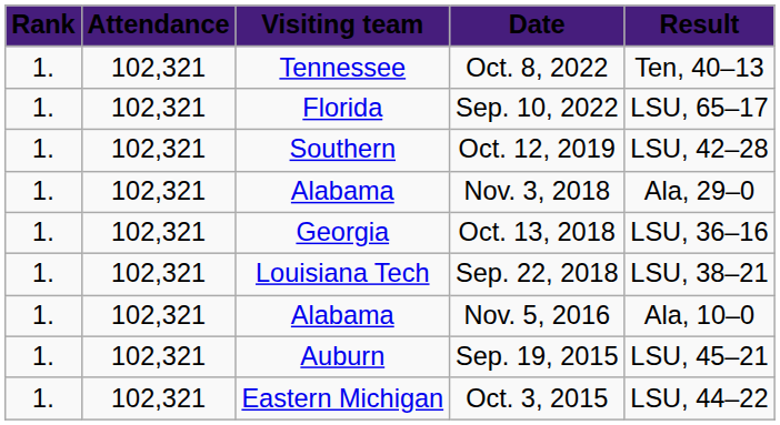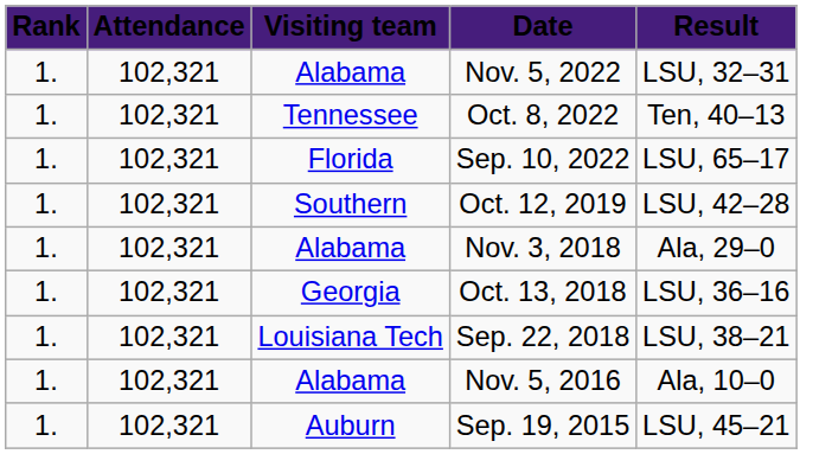+ row: 1. | 102,321 | Alabama | Nov. 5, 2022 | LSU, 32–31
- row: 1. | 102,321 | Eastern Michigan | Oct. 3, 2015 | LSU, 44–22
